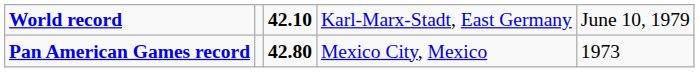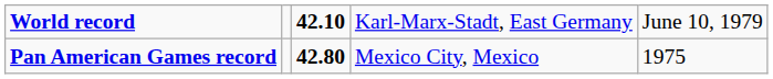Pan American Games record | column 5: 1973 -> 1975
